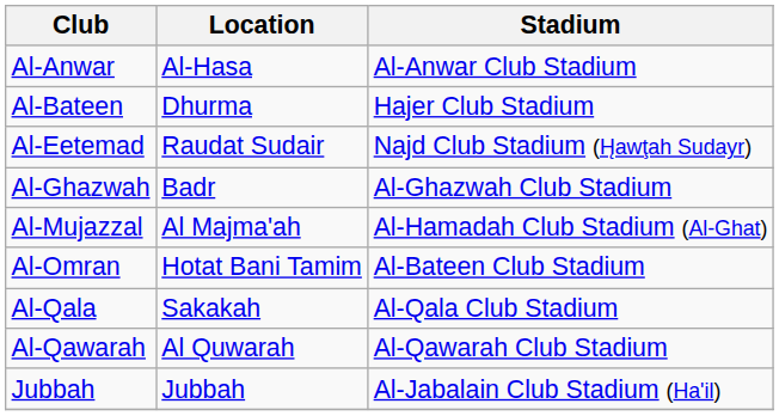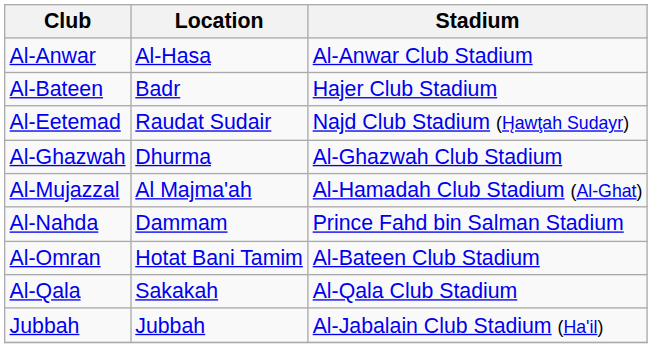Al-Bateen | Location: Dhurma -> Badr
Al-Ghazwah | Location: Badr -> Dhurma
+ row: Al-Nahda | Dammam | Prince Fahd bin Salman Stadium
- row: Al-Qawarah | Al Quwarah | Al-Qawarah Club Stadium
